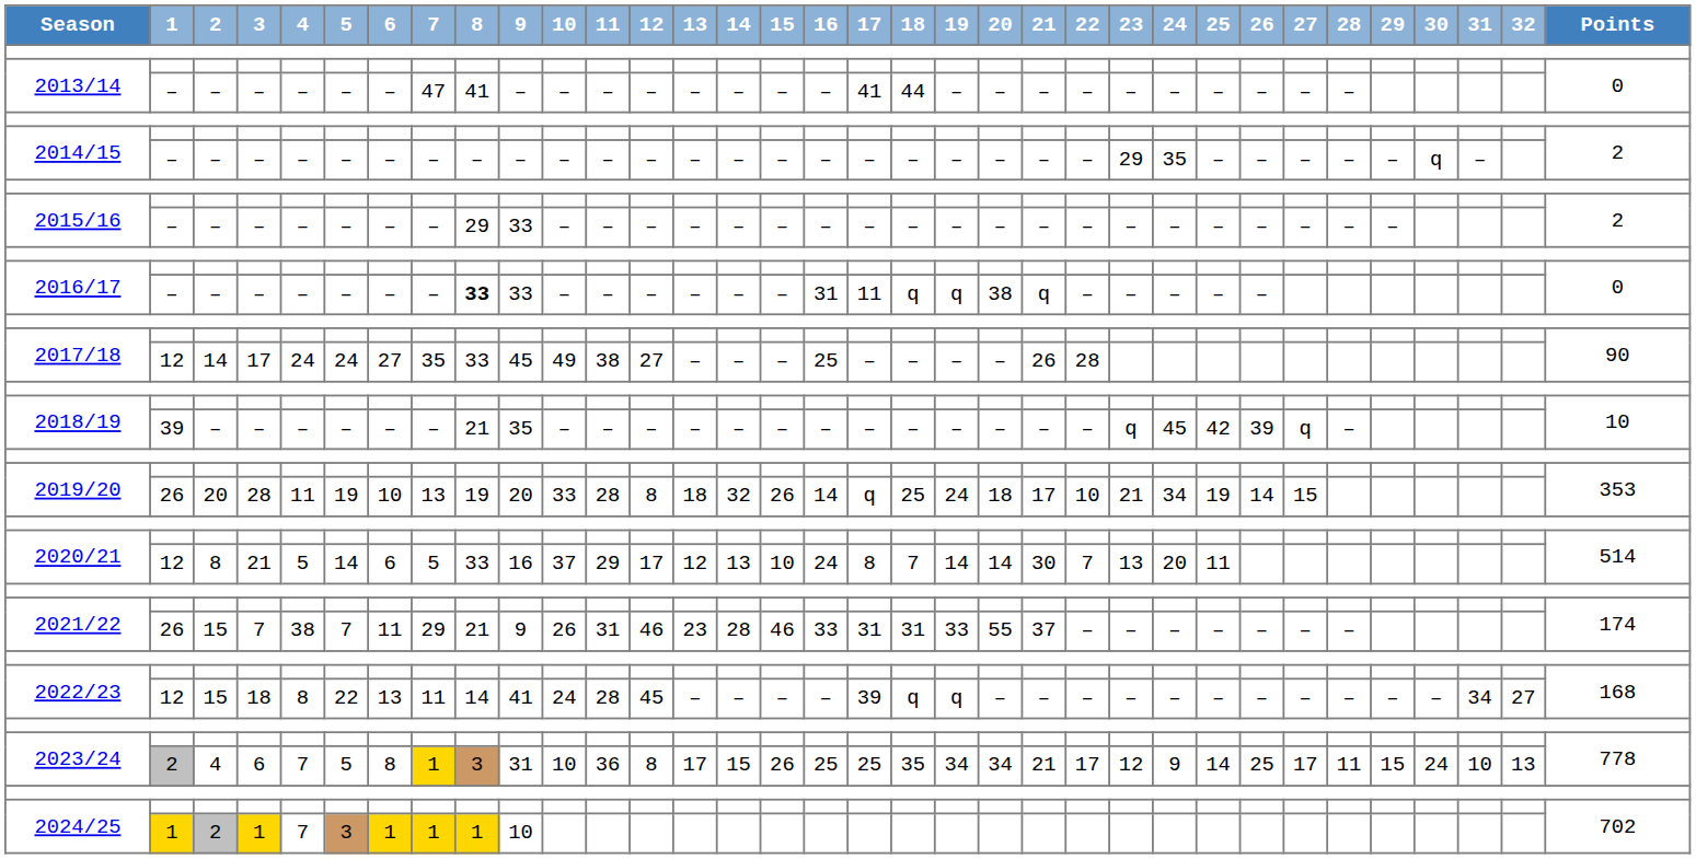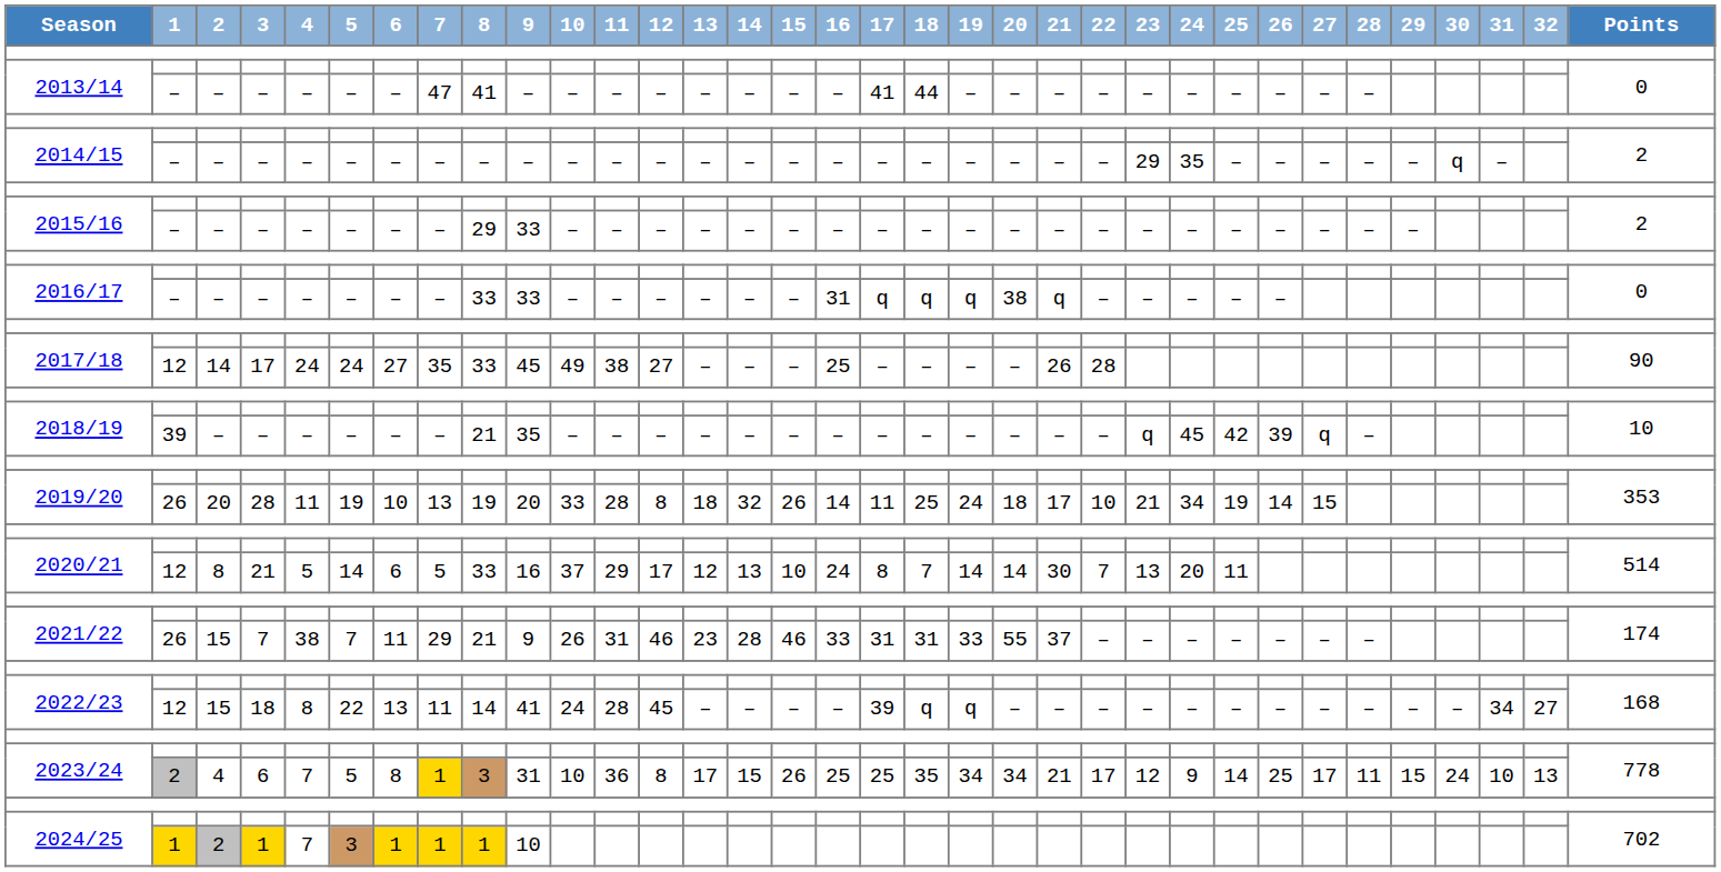2016/17 / – | 8: bold -> normal
2016/17 / – | 17: 11 -> q
2019/20 / 28 | 17: q -> 11
